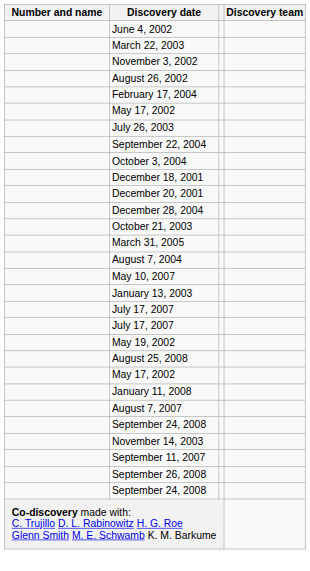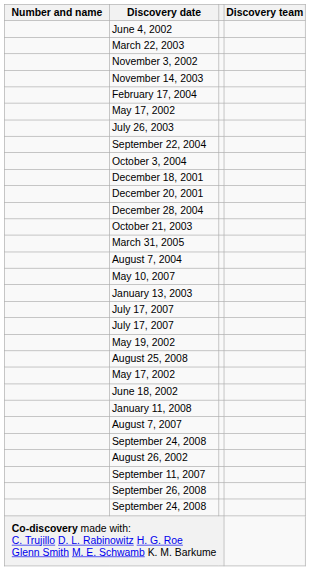rows swapped: November 14, 2003 <-> August 26, 2002
+ row: June 18, 2002
